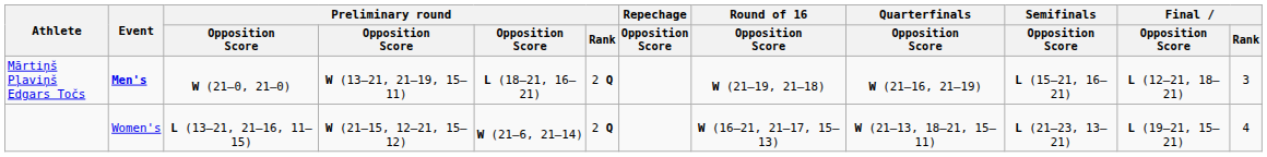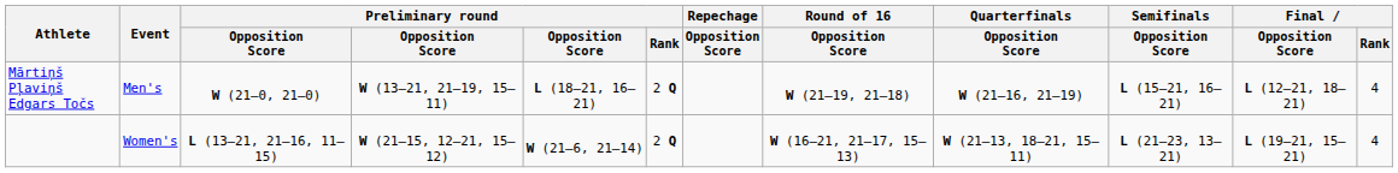Mārtiņš Pļaviņš Edgars Točs | Event: bold -> normal
Mārtiņš Pļaviņš Edgars Točs | Final / Rank: 3 -> 4
